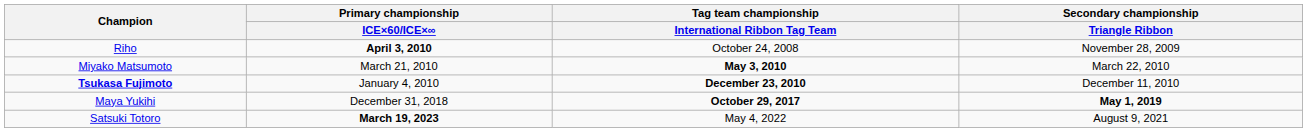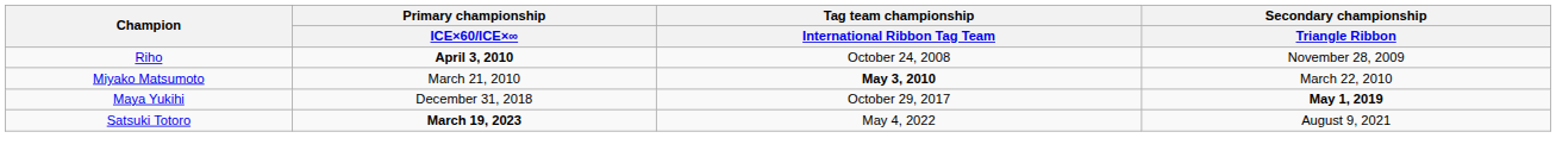- row: Tsukasa Fujimoto | January 4, 2010 | December 23, 2010 | December 11, 2010
Maya Yukihi | Tag team championship / International Ribbon Tag Team: bold -> normal
